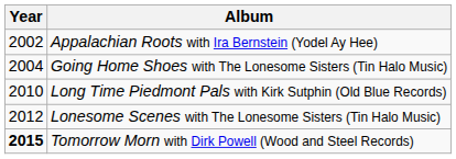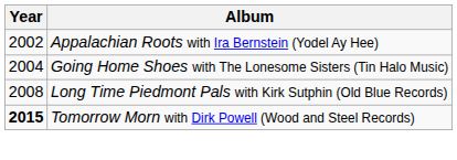Long Time Piedmont Pals with Kirk Sutphin (Old Blue Records) | Year: 2010 -> 2008
- row: 2012 | Lonesome Scenes with The Lonesome Sisters (Tin Halo Music)
